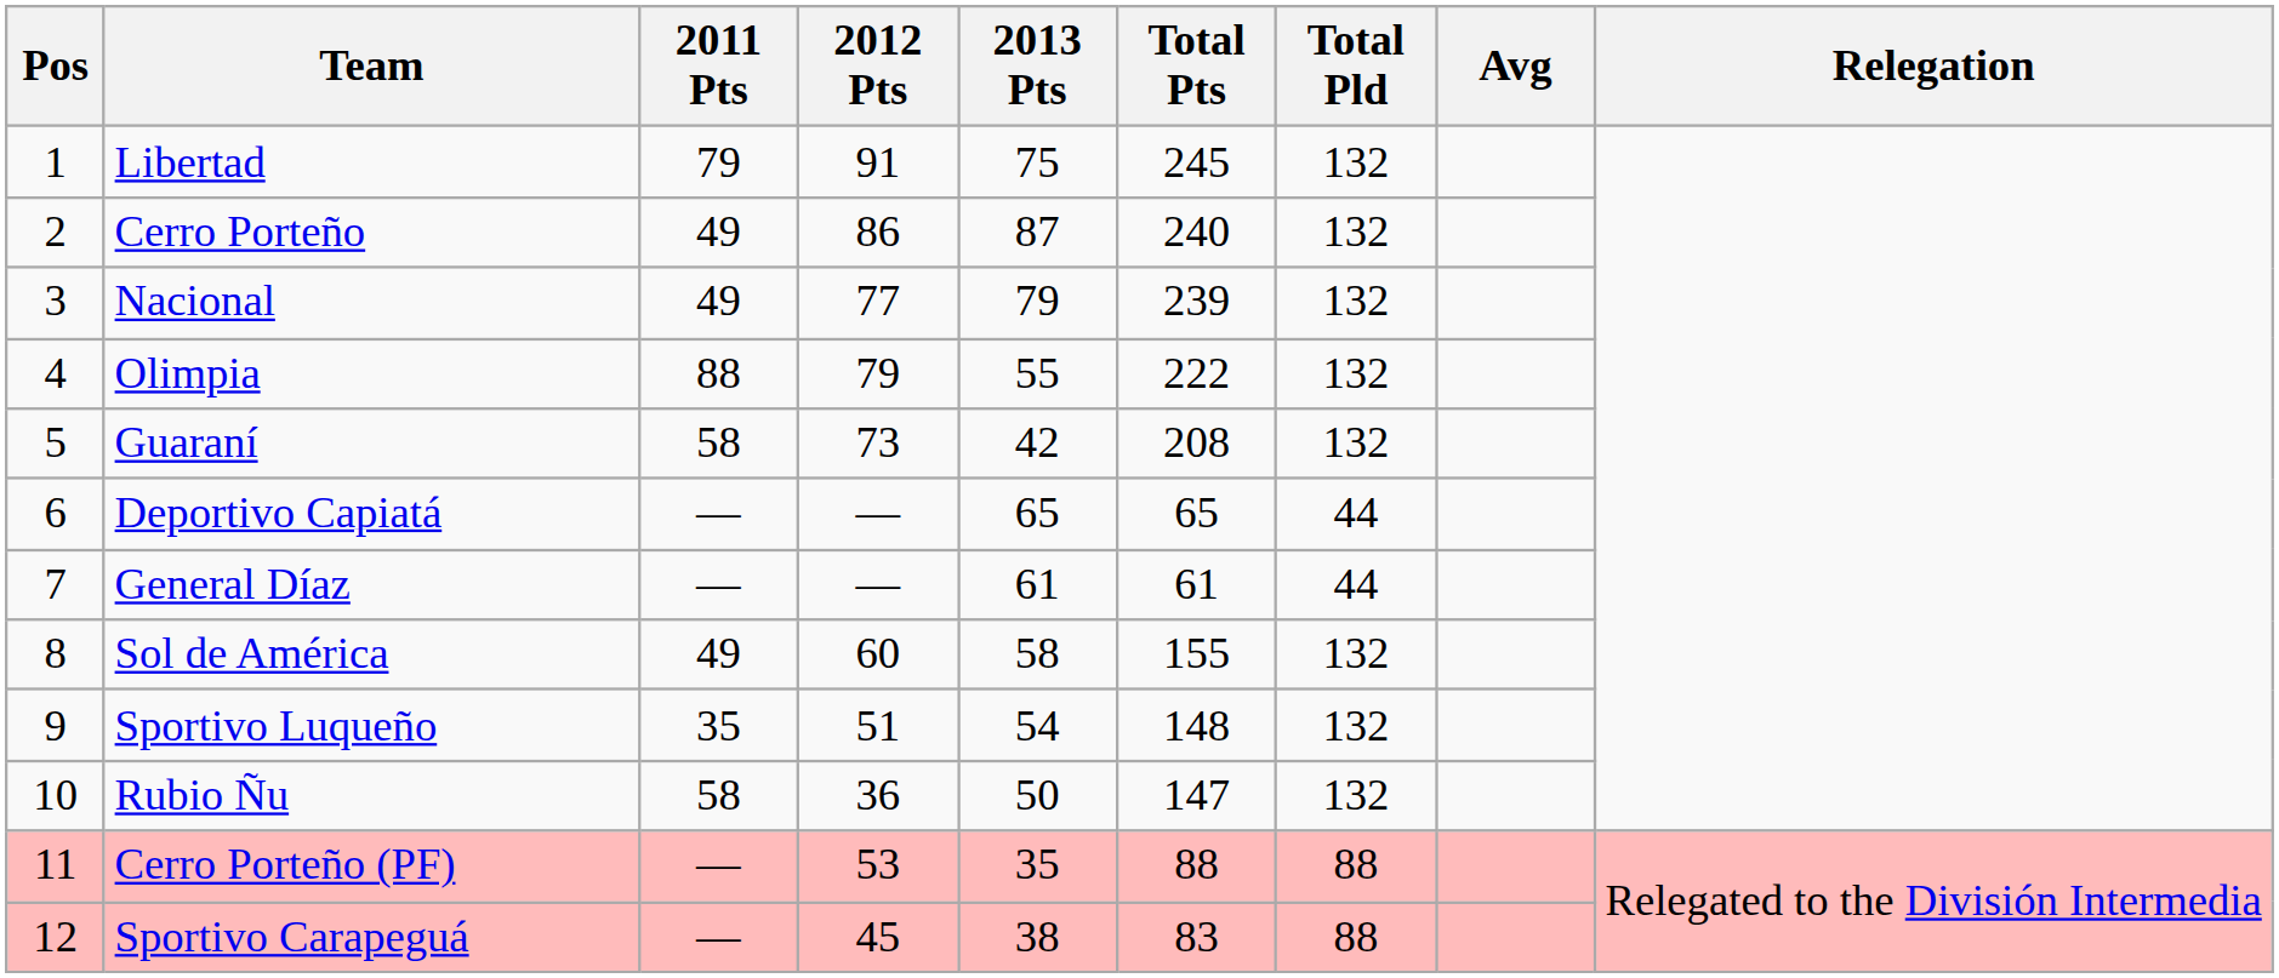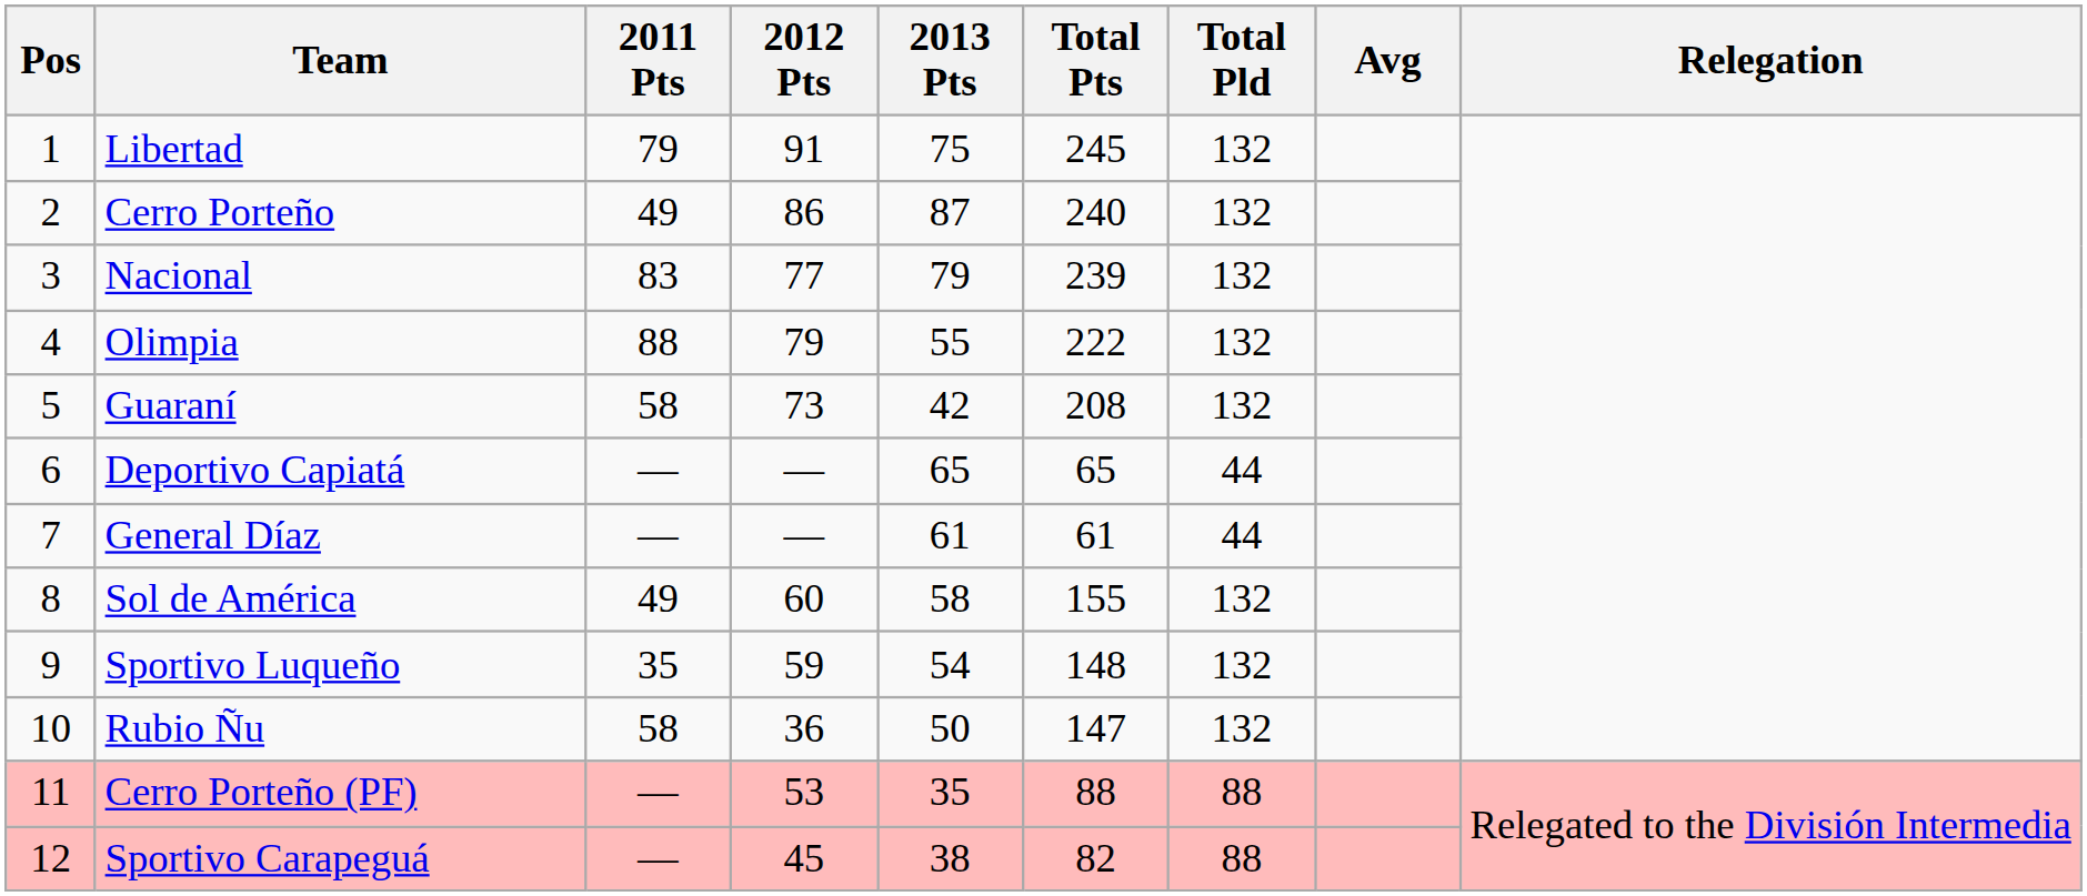Nacional | 2011 Pts: 49 -> 83
Sportivo Luqueño | 2012 Pts: 51 -> 59
Sportivo Carapeguá | Total Pts: 83 -> 82
